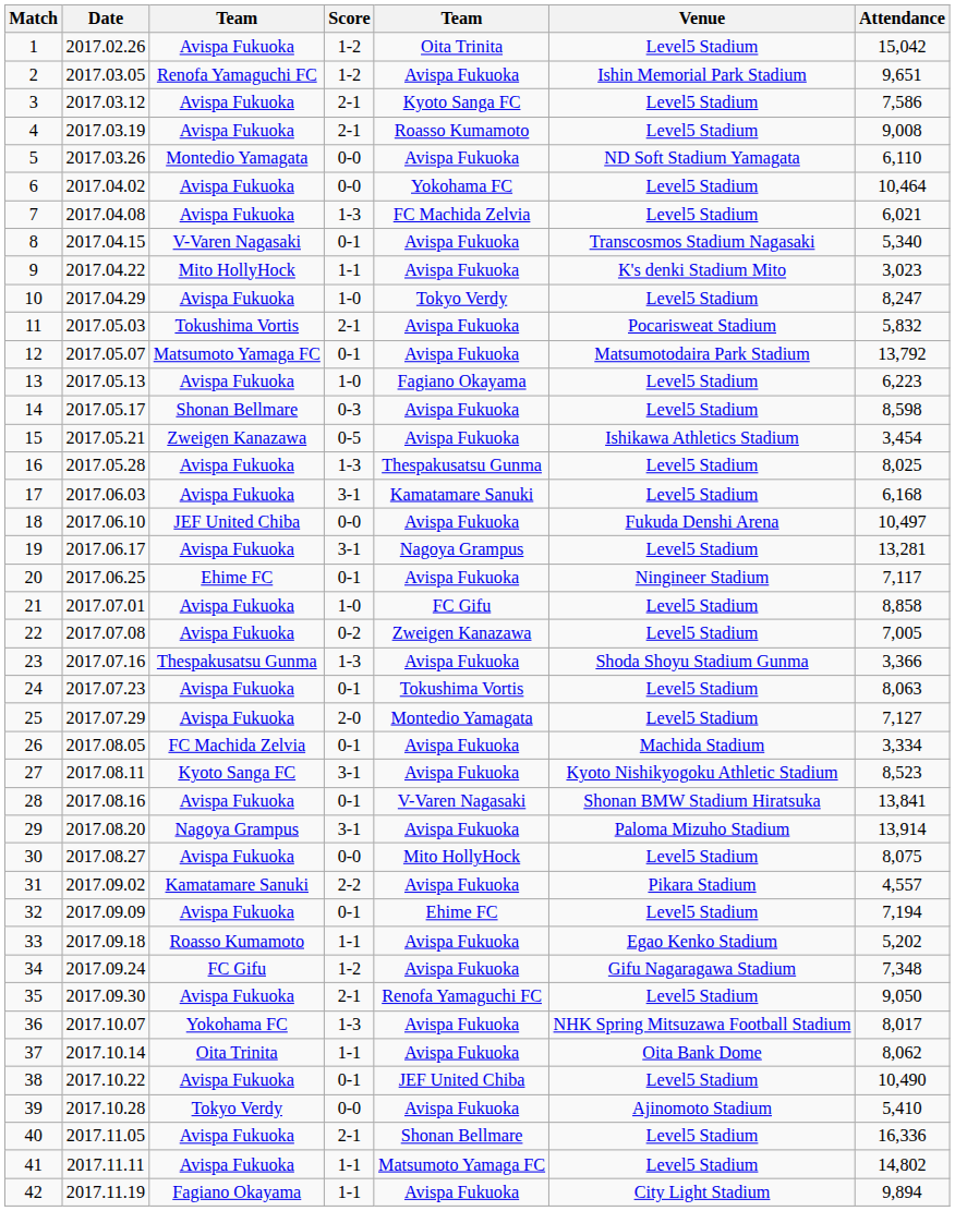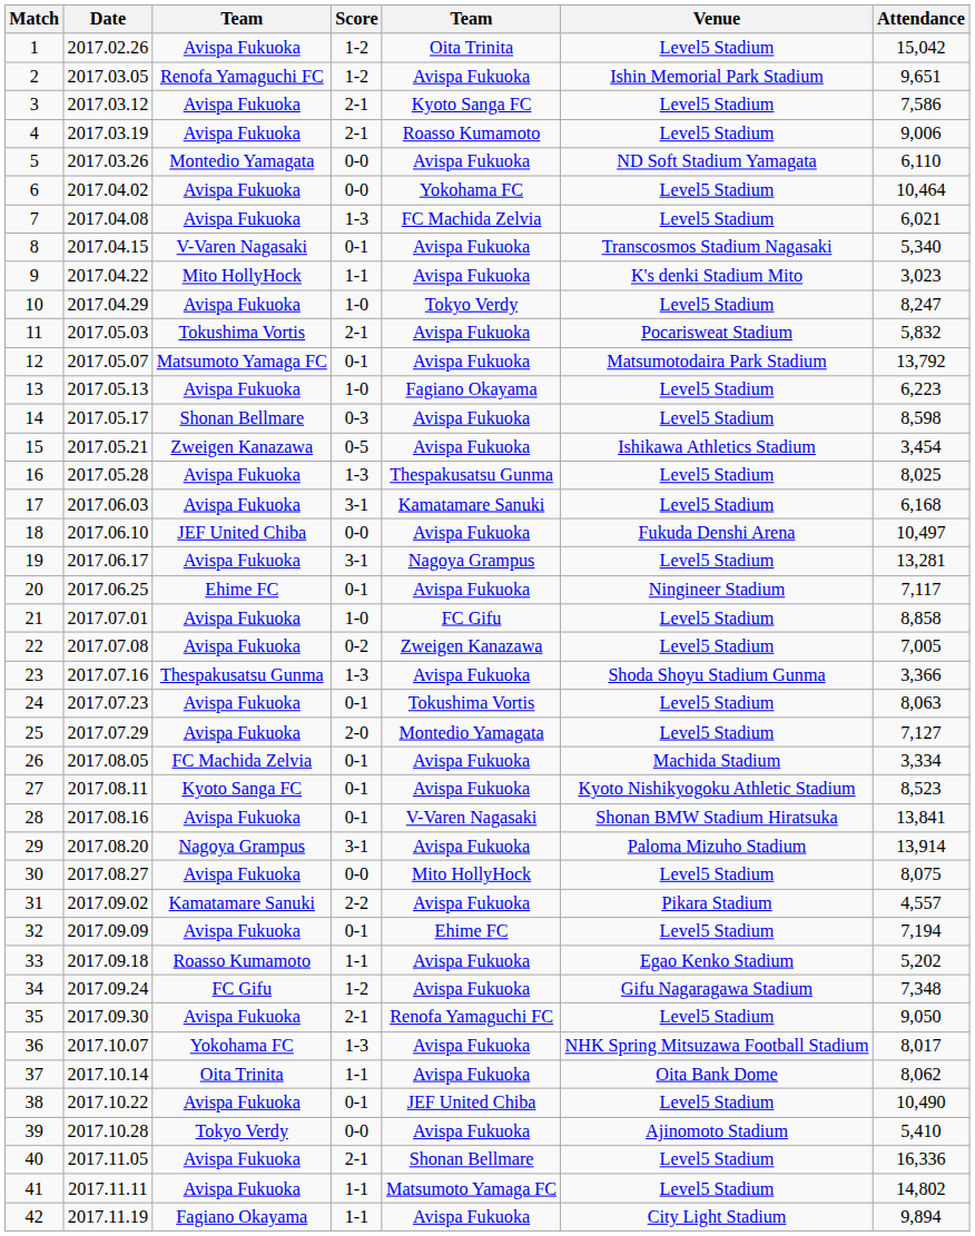4 | Attendance: 9,008 -> 9,006
27 | Score: 3-1 -> 0-1
